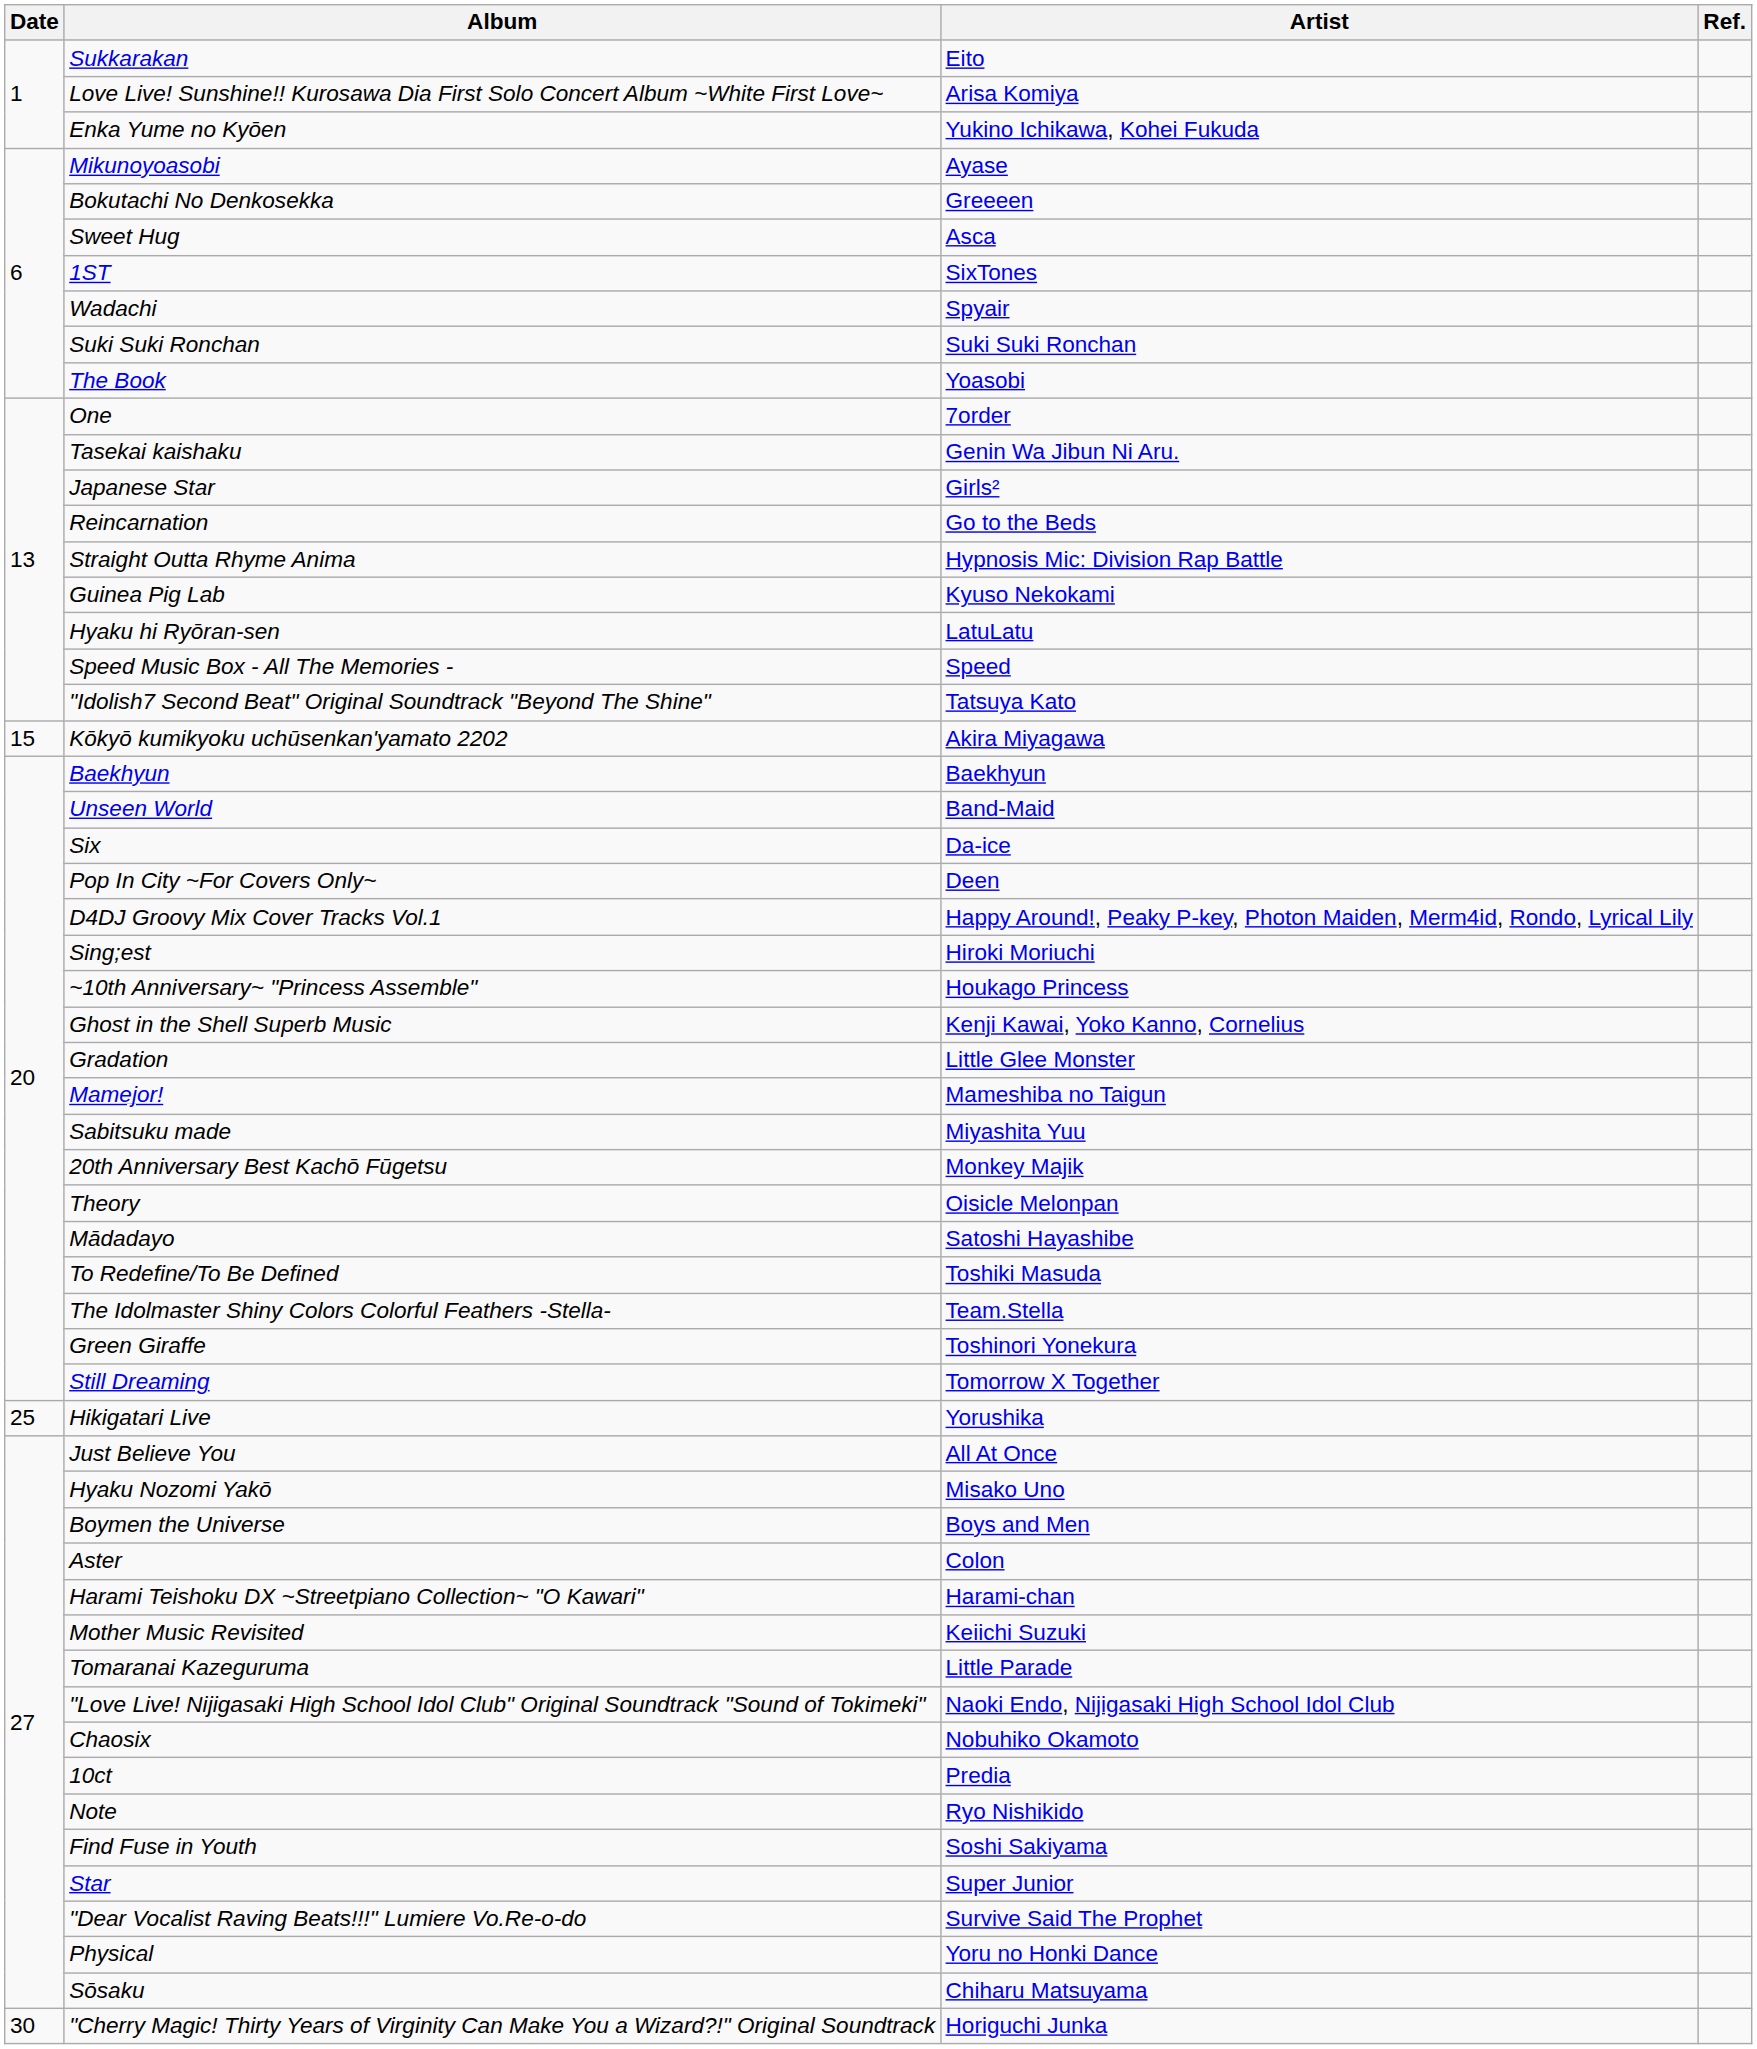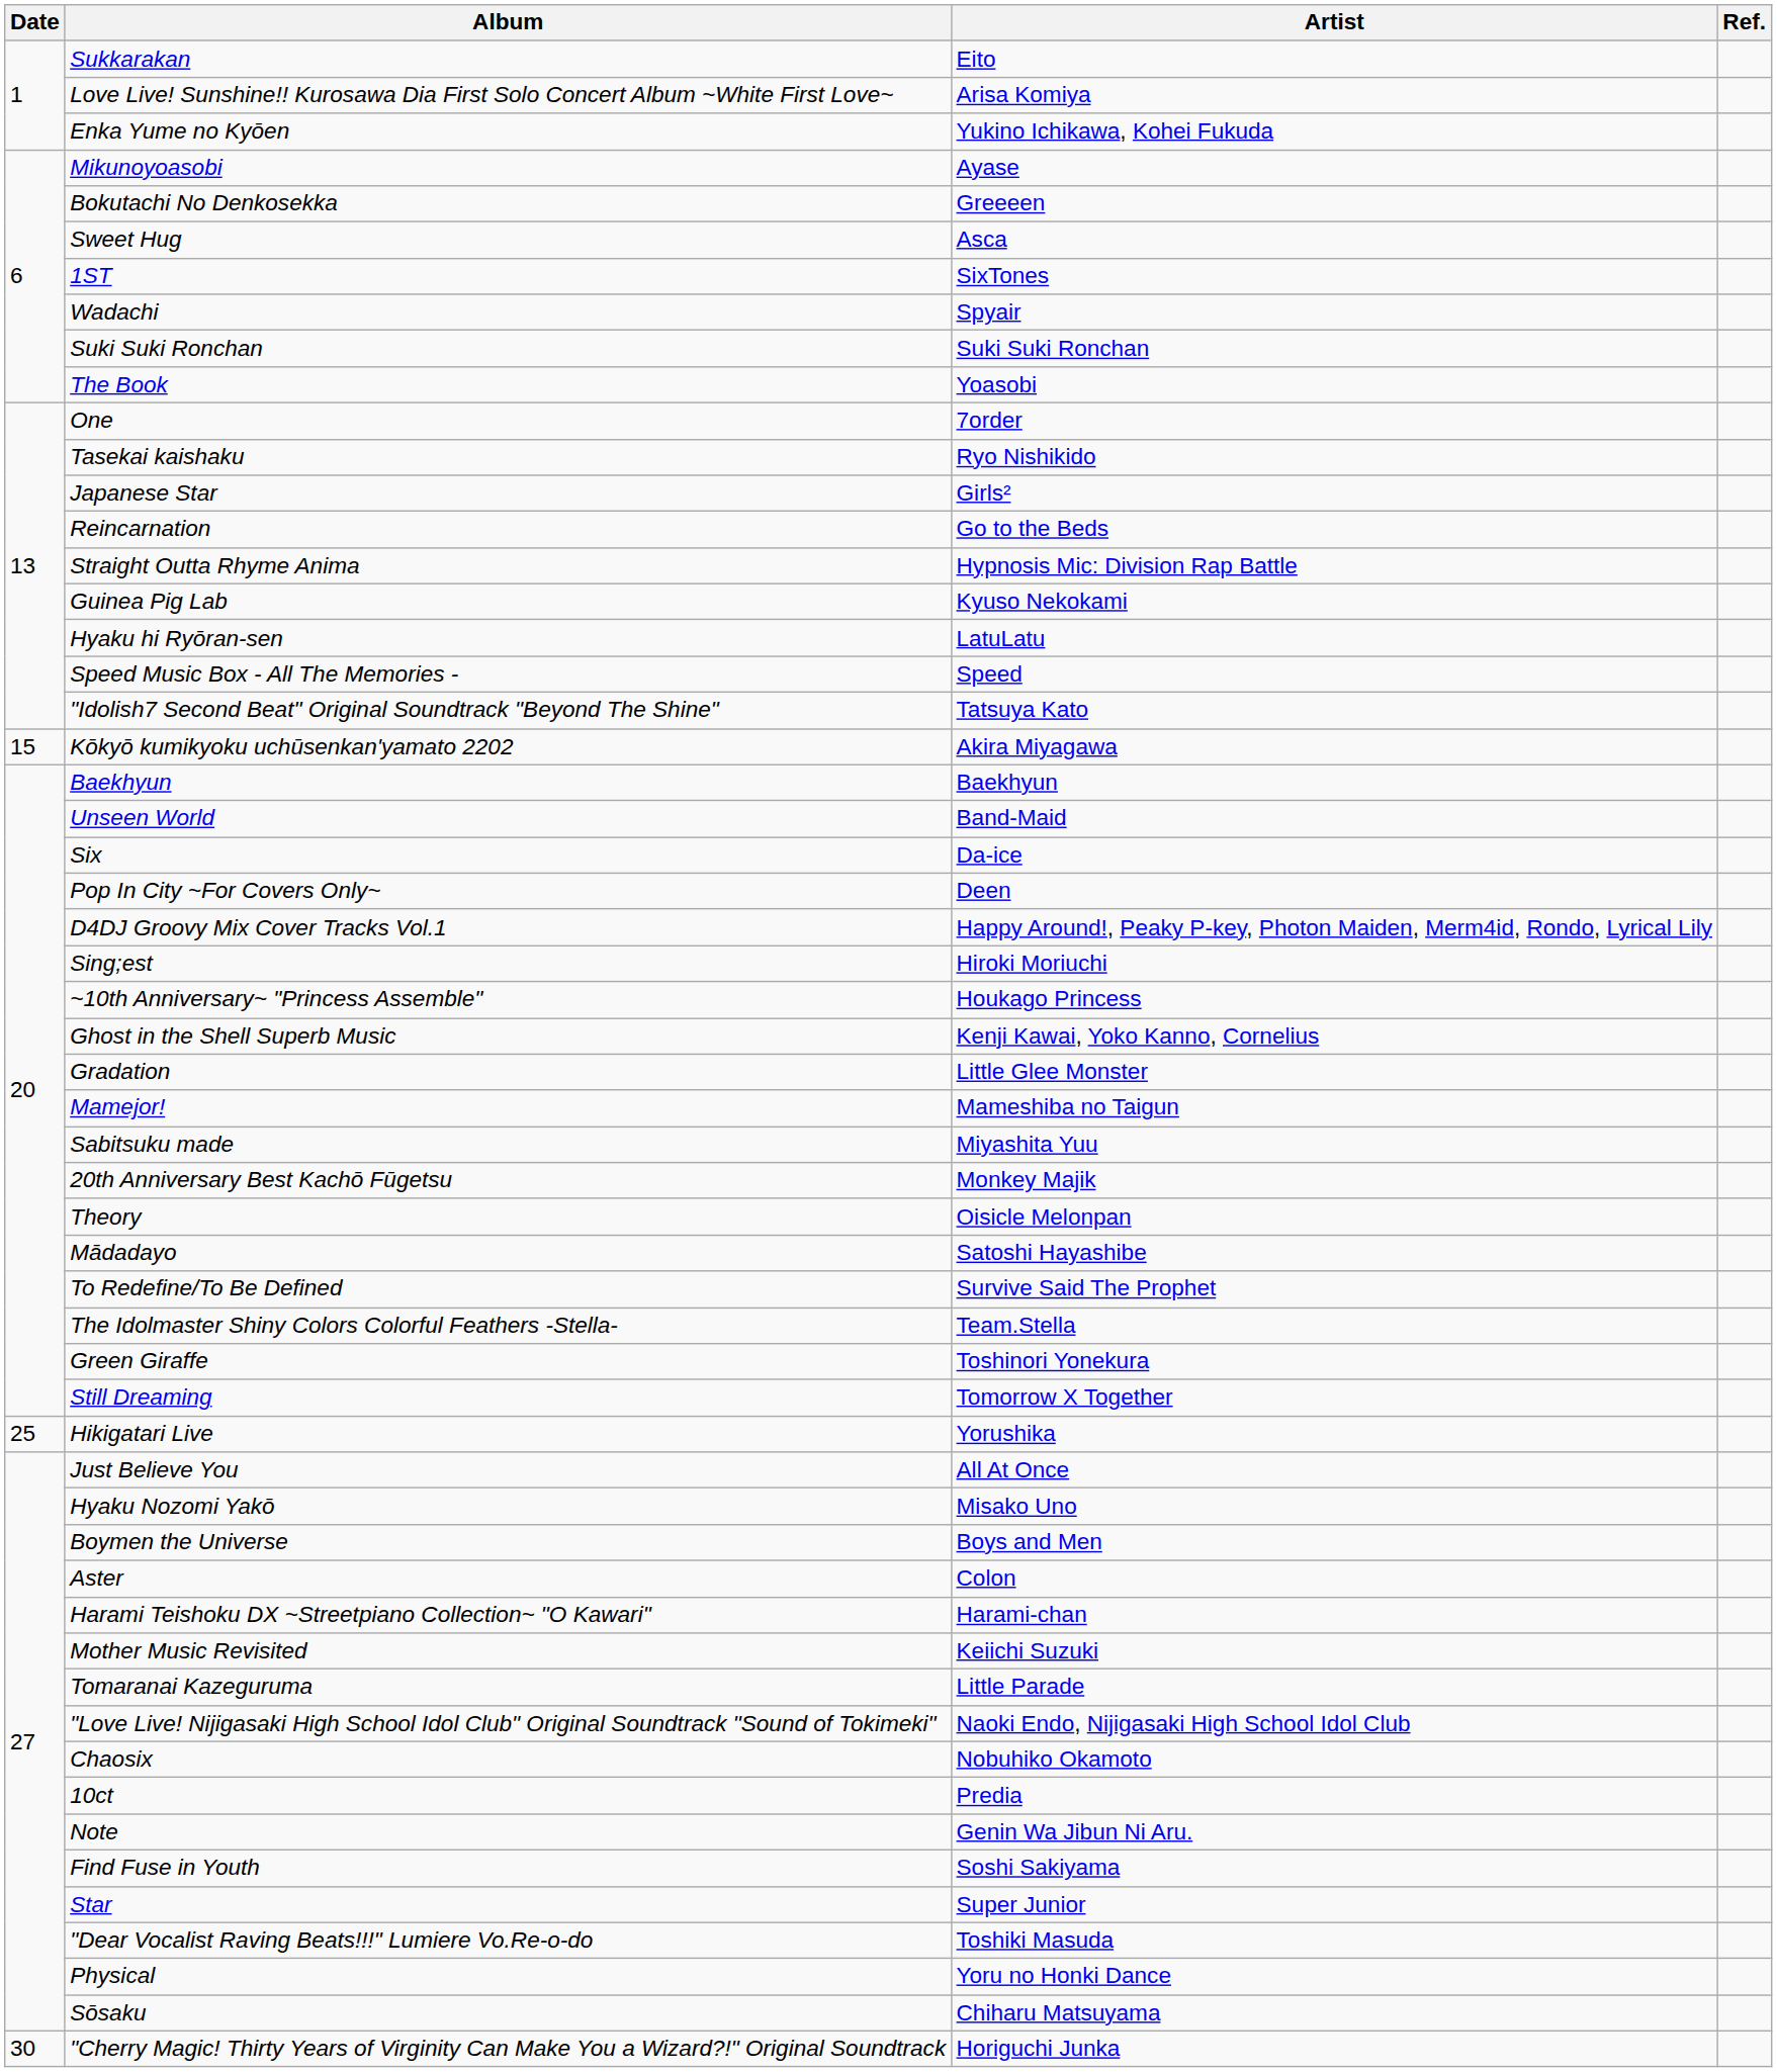Tasekai kaishaku | Artist: Genin Wa Jibun Ni Aru. -> Ryo Nishikido
To Redefine/To Be Defined | Artist: Toshiki Masuda -> Survive Said The Prophet
Note | Artist: Ryo Nishikido -> Genin Wa Jibun Ni Aru.
"Dear Vocalist Raving Beats!!!" Lumiere Vo.Re-o-do | Artist: Survive Said The Prophet -> Toshiki Masuda
